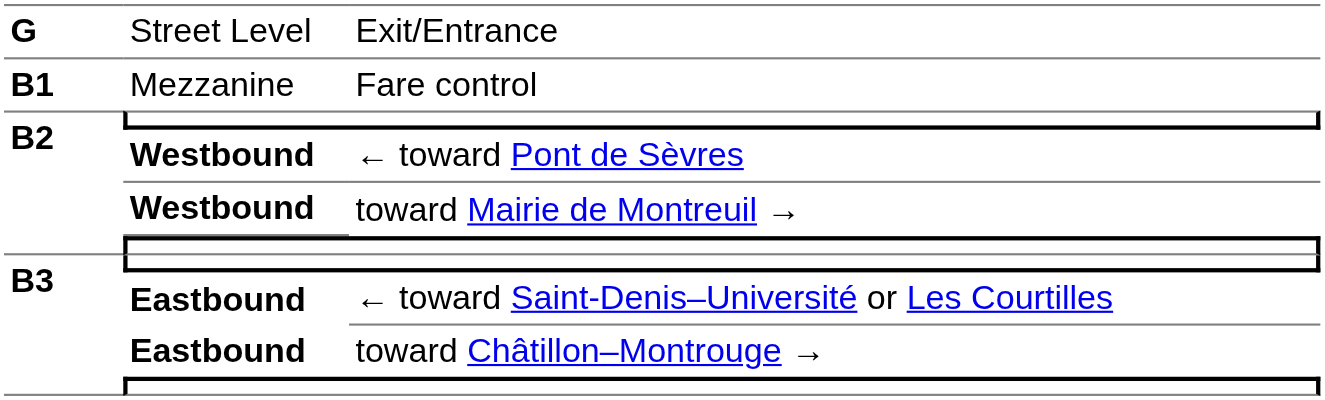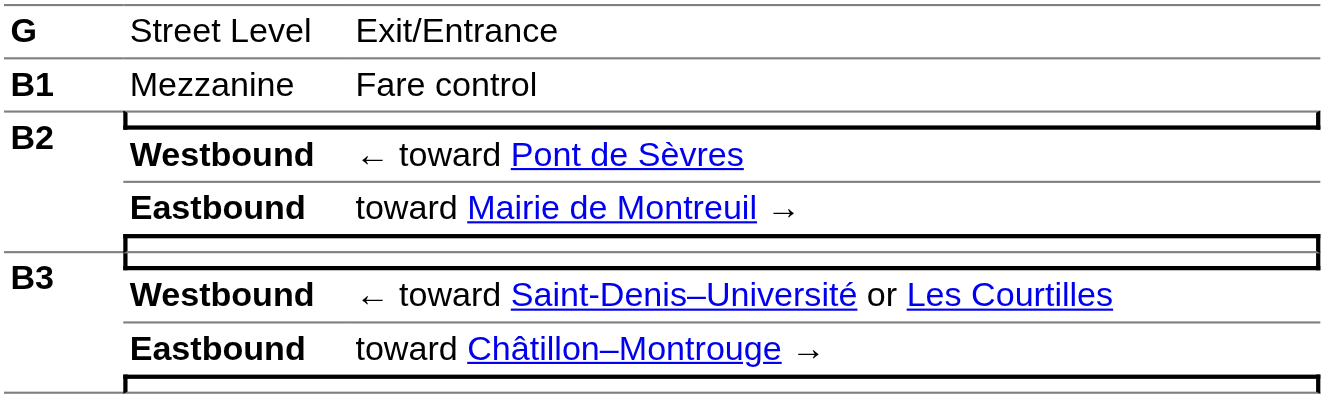toward Mairie de Montreuil → | column 2: Westbound -> Eastbound
← toward Saint-Denis–Université or Les Courtilles | column 2: Eastbound -> Westbound
